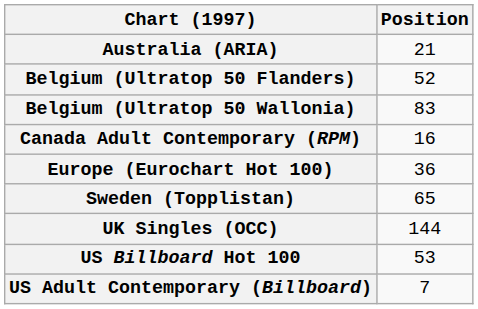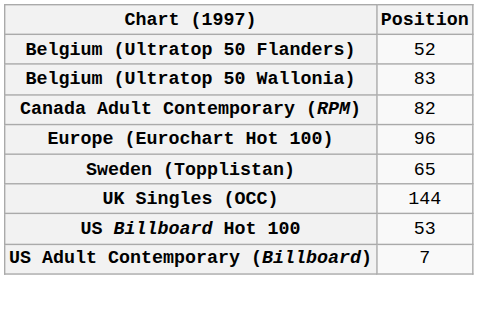- row: Australia (ARIA) | 21
Canada Adult Contemporary (RPM) | Position: 16 -> 82
Europe (Eurochart Hot 100) | Position: 36 -> 96
